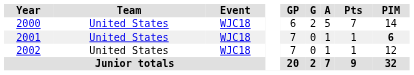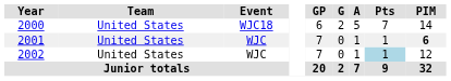2001 | Event: WJC18 -> WJC
2002 | Event: WJC18 -> WJC
2002 | Pts: no background -> lightblue background
